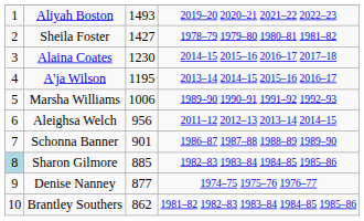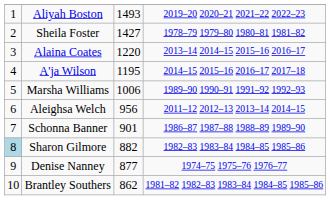Alaina Coates | column 3: 1230 -> 1220
Alaina Coates | column 4: 2014–15 2015–16 2016–17 2017–18 -> 2013–14 2014–15 2015–16 2016–17
A'ja Wilson | column 4: 2013–14 2014–15 2015–16 2016–17 -> 2014–15 2015–16 2016–17 2017–18
Sharon Gilmore | column 3: 885 -> 882
